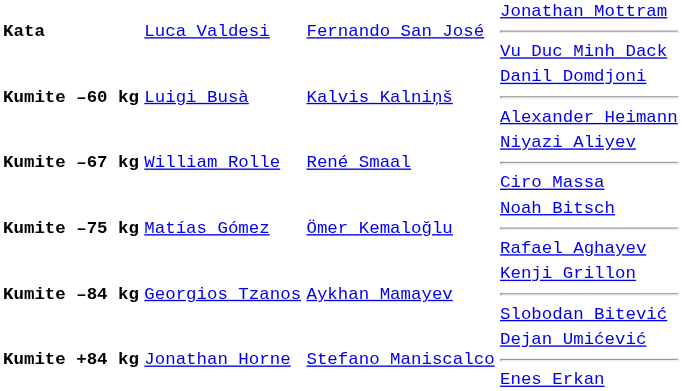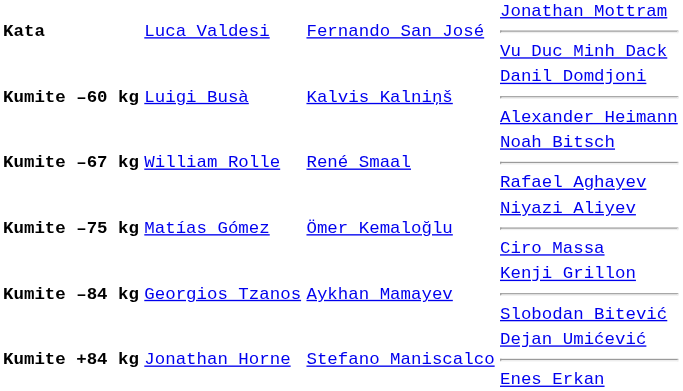Kumite –67 kg | column 4: Niyazi Aliyev Ciro Massa -> Noah Bitsch Rafael Aghayev
Kumite –75 kg | column 4: Noah Bitsch Rafael Aghayev -> Niyazi Aliyev Ciro Massa
